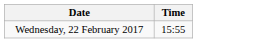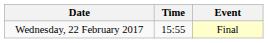+ column: Event | Final
